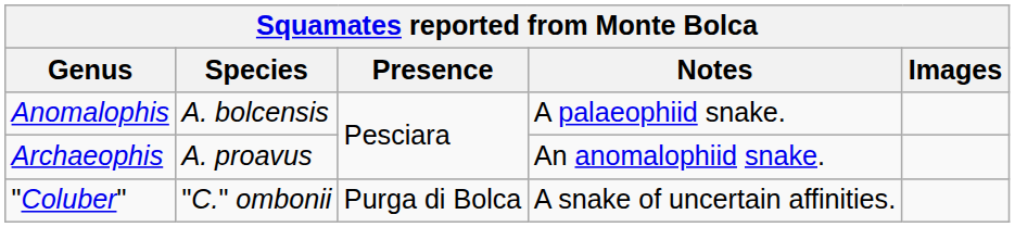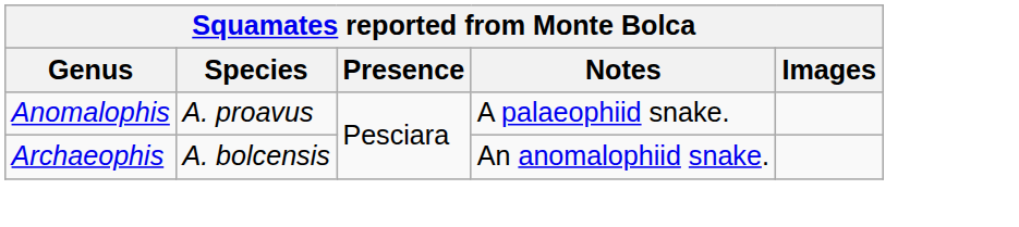Anomalophis | Species: A. bolcensis -> A. proavus
Archaeophis | Species: A. proavus -> A. bolcensis
- row: "Coluber" | "C." ombonii | Purga di Bolca | A snake of uncertain affinities.
